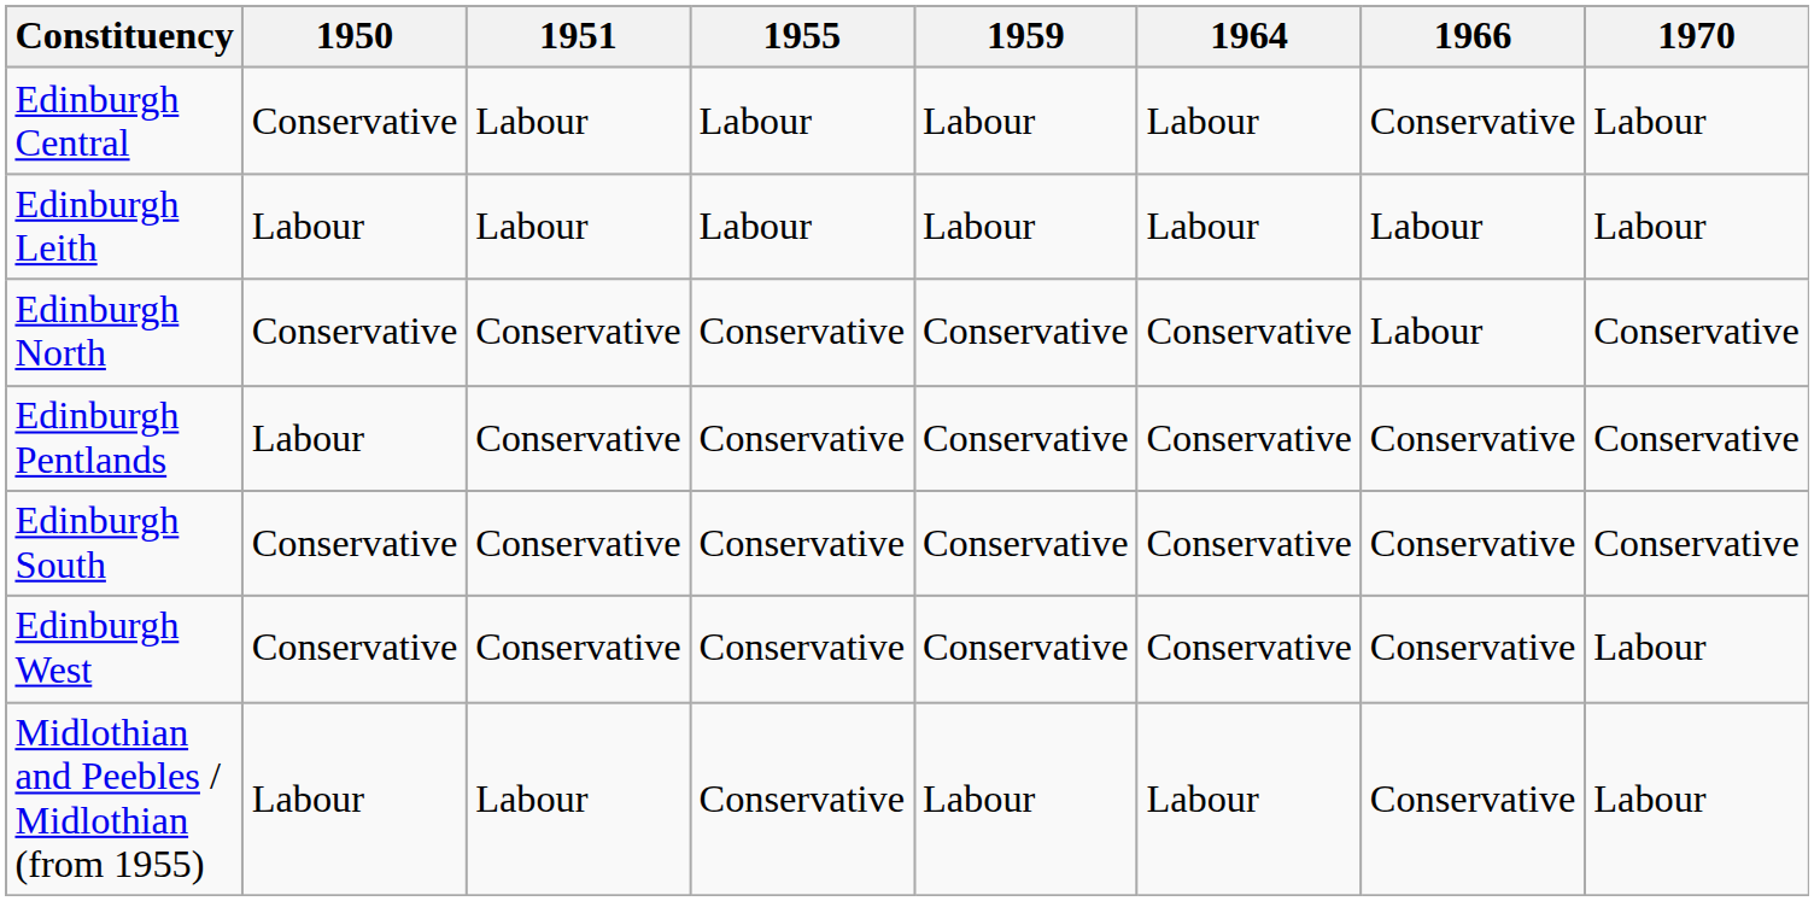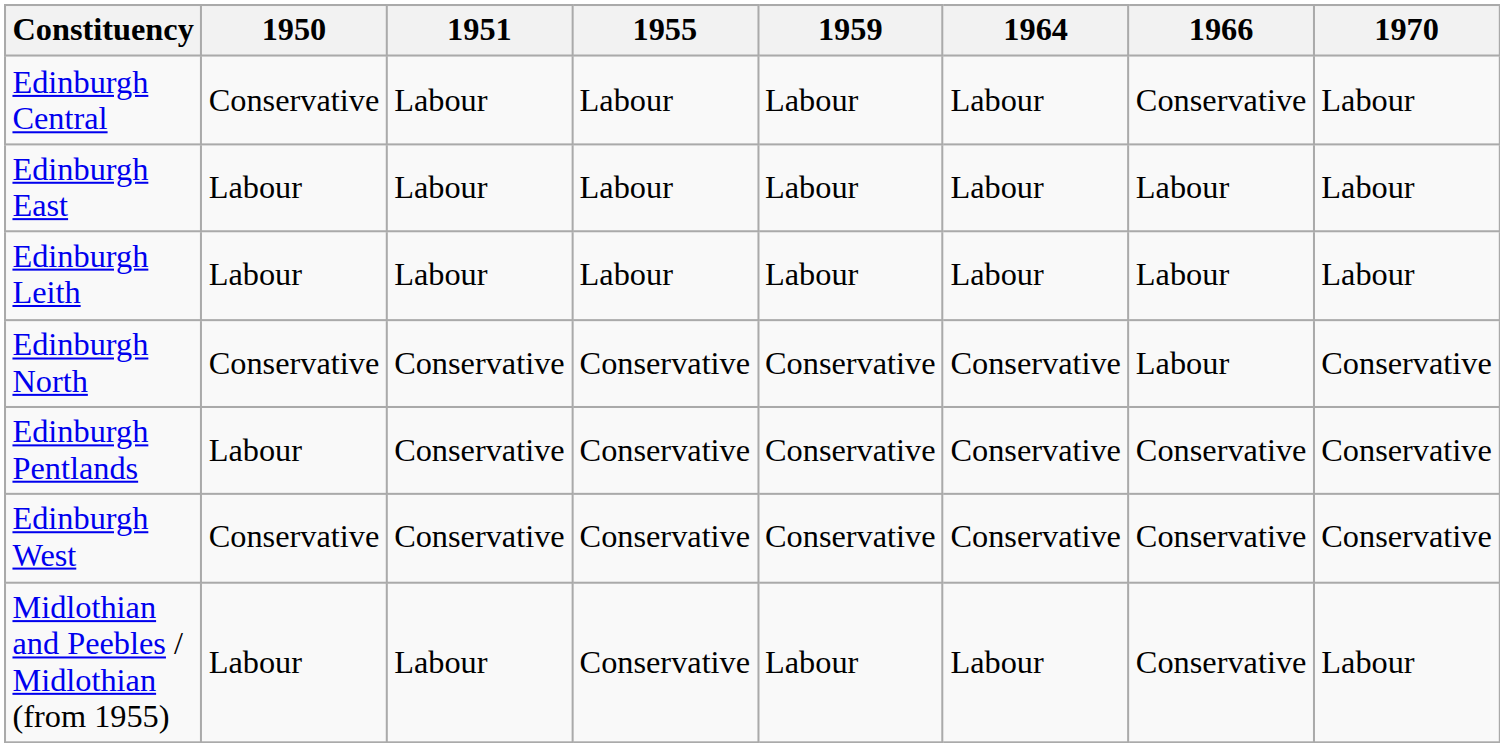+ row: Edinburgh East | Labour | Labour | Labour | Labour | Labour | Labour | Labour
- row: Edinburgh South | Conservative | Conservative | Conservative | Conservative | Conservative | Conservative | Conservative
Edinburgh West | 1970: Labour -> Conservative
